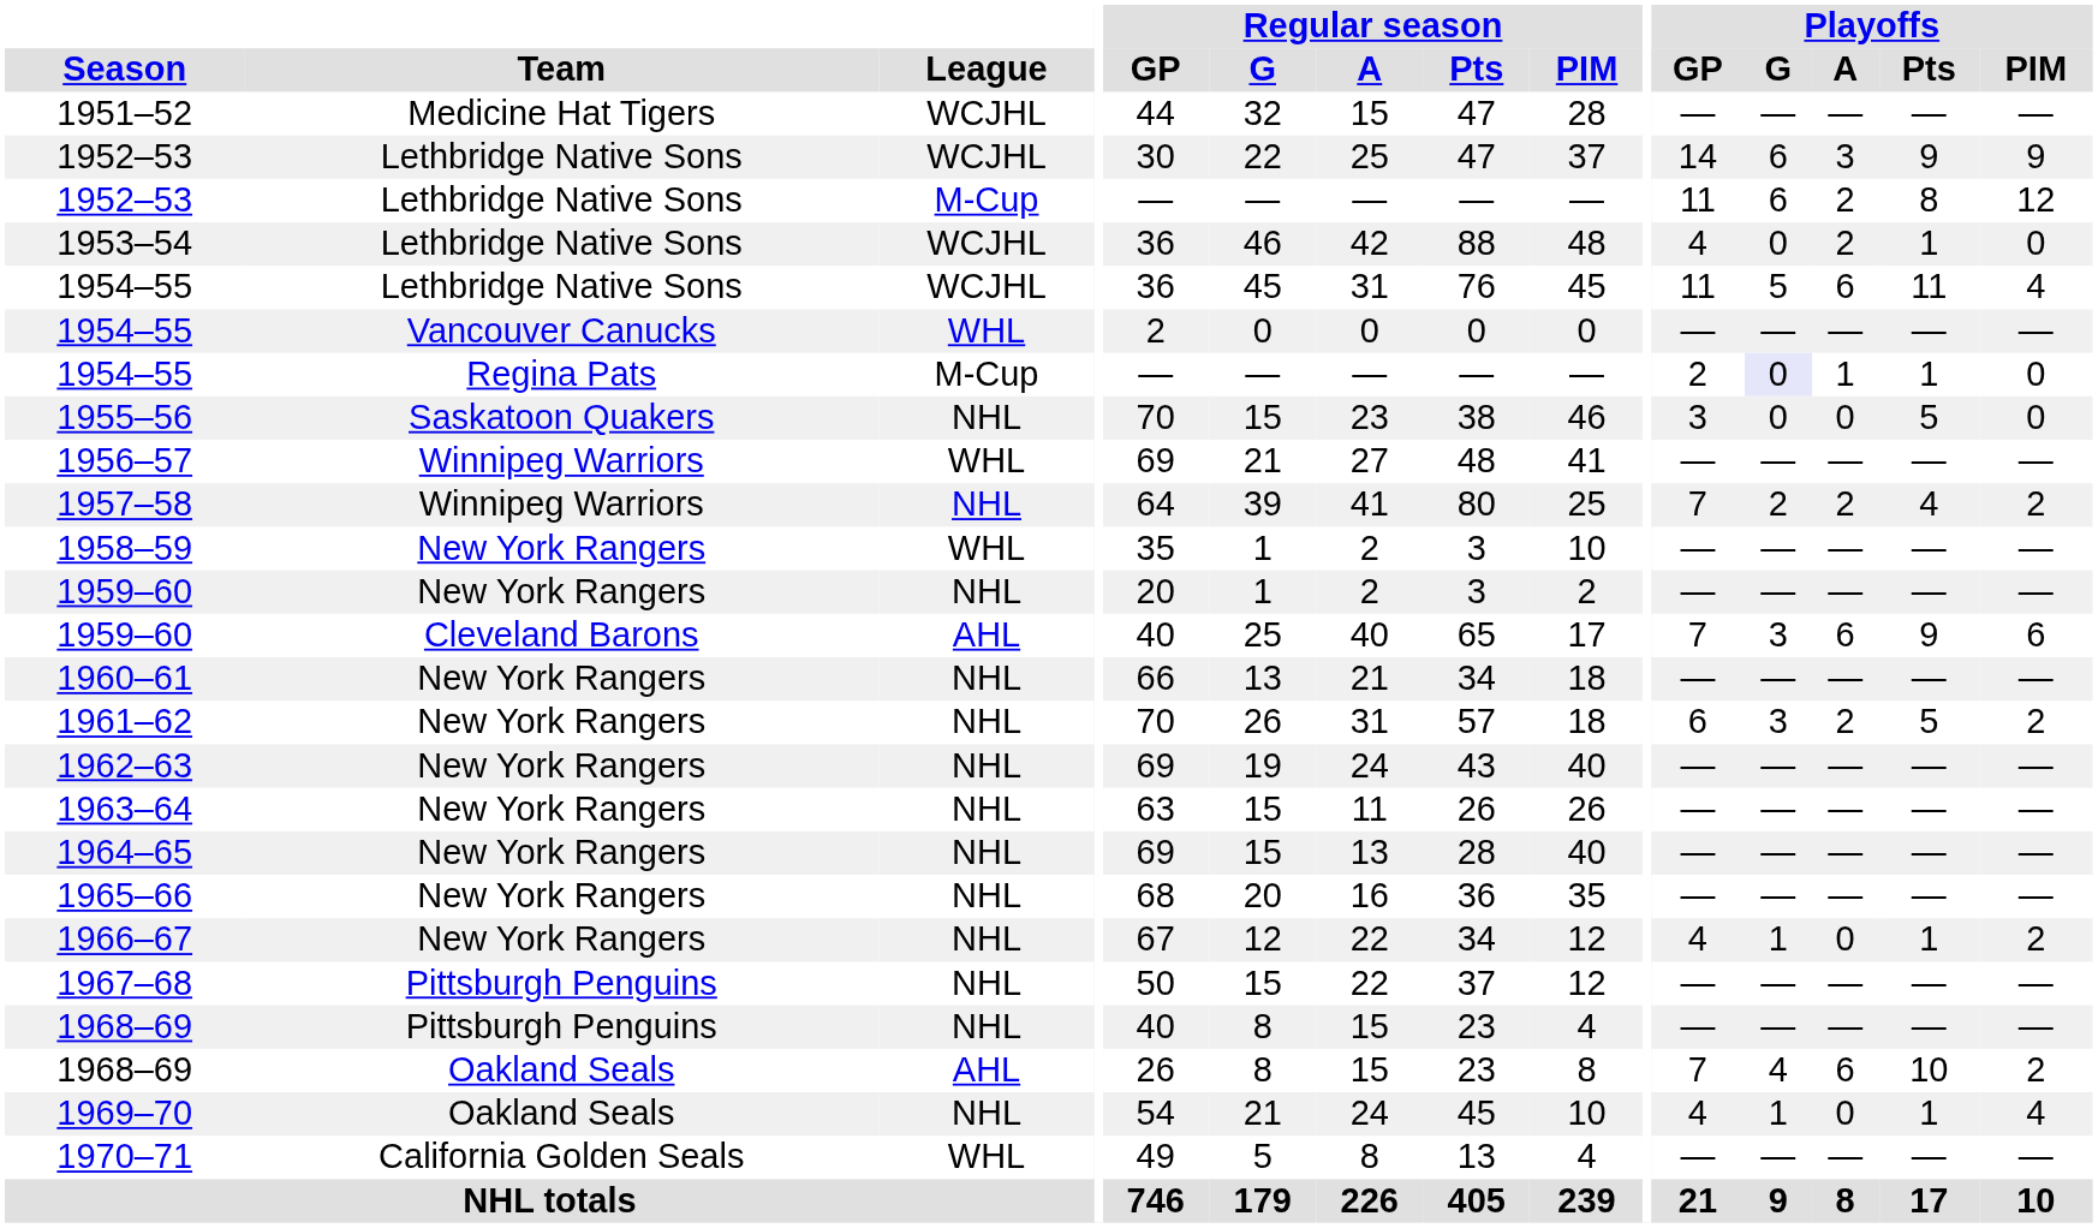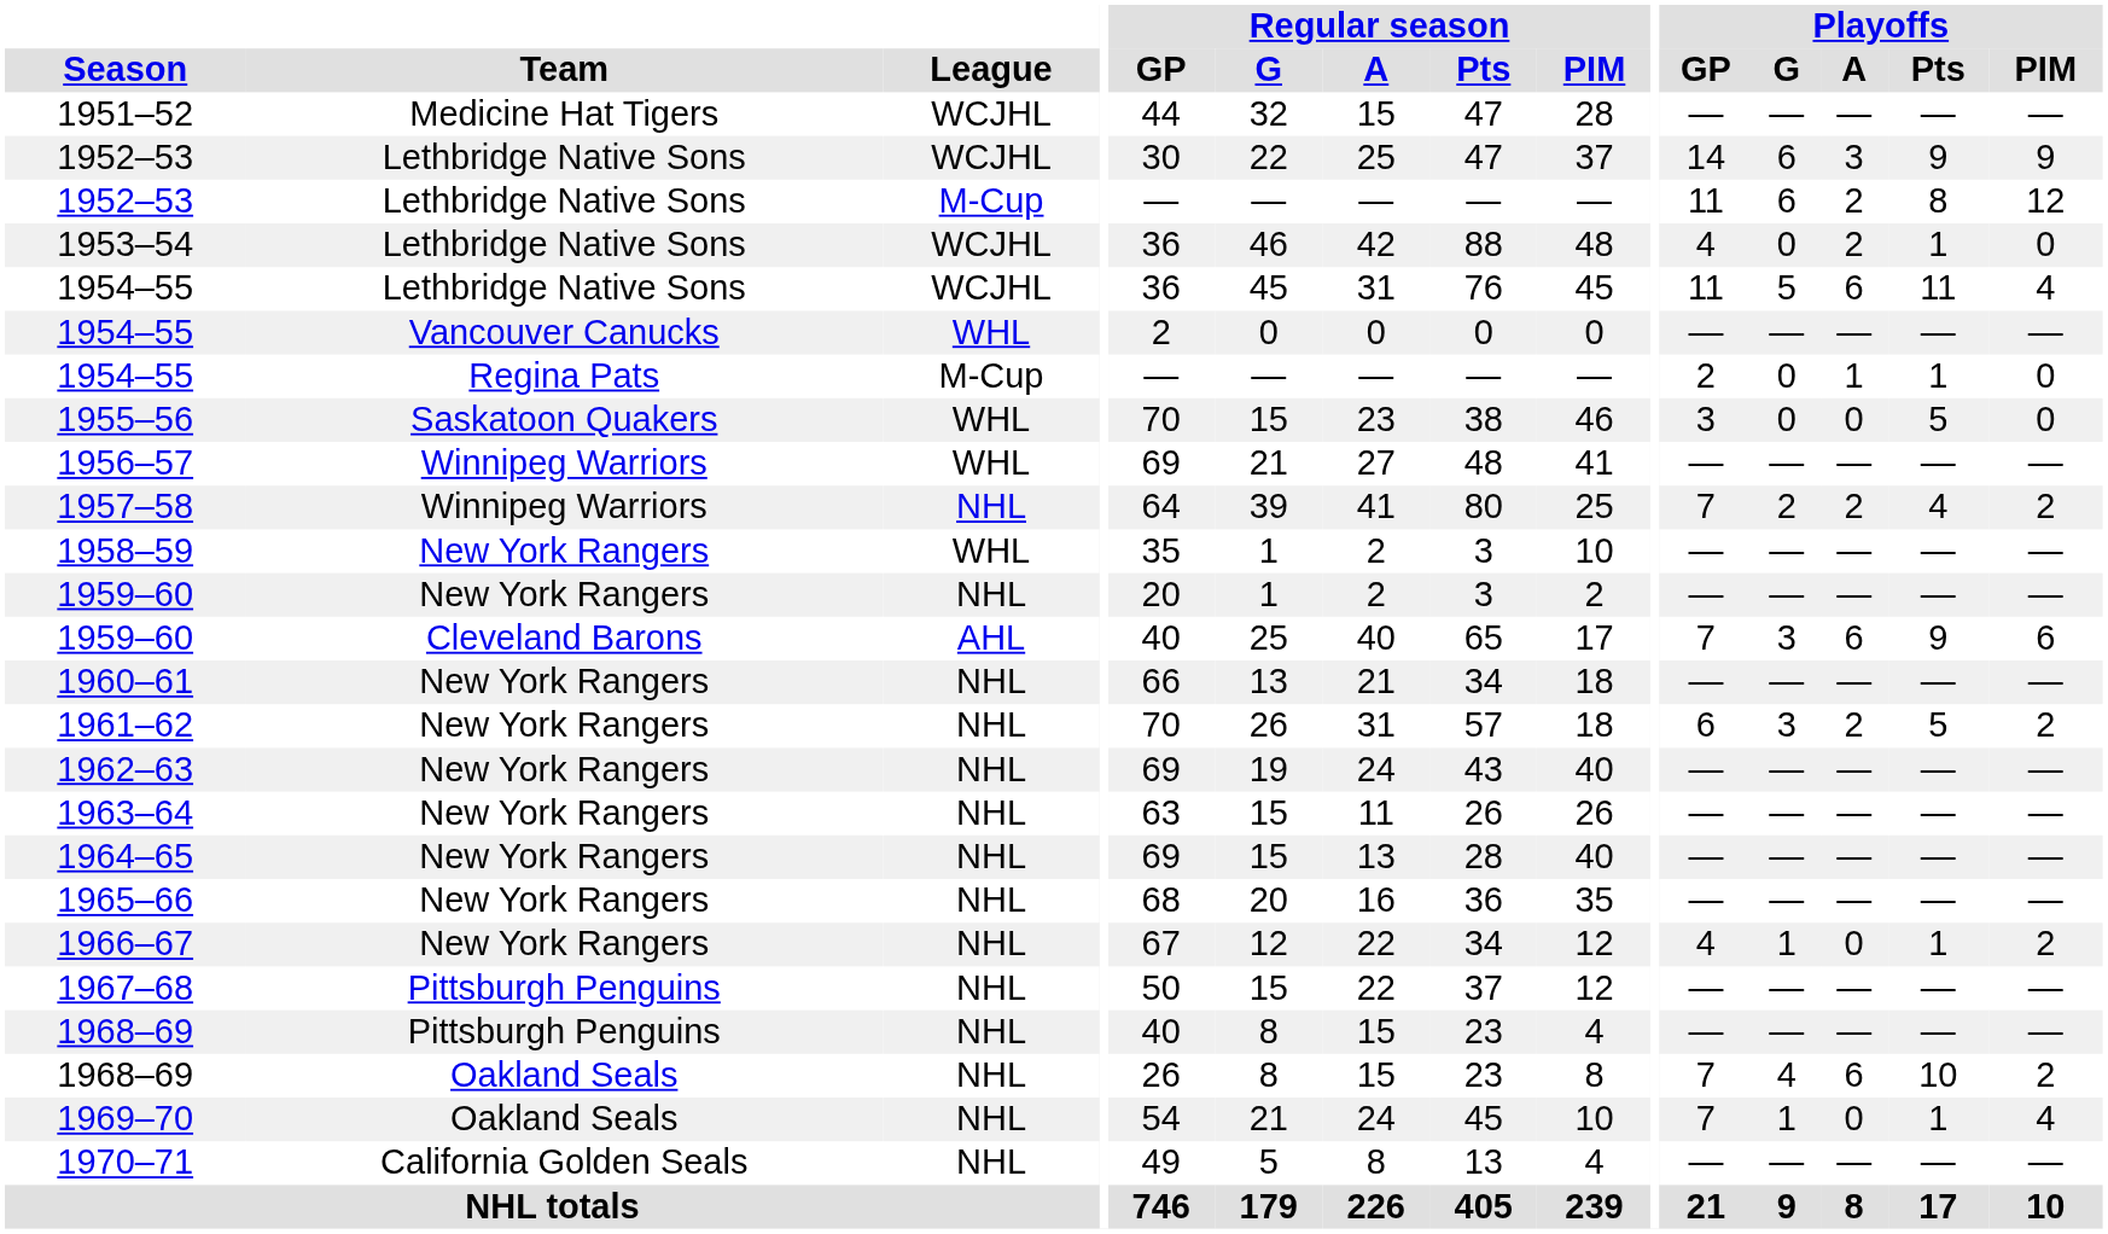1954–55 / Regina Pats | Playoffs / G: lavender background -> no background
1955–56 | League: NHL -> WHL
1968–69 / Oakland Seals | League: AHL -> NHL
1969–70 | Playoffs / GP: 4 -> 7
1970–71 | League: WHL -> NHL
